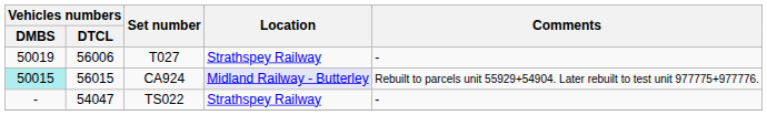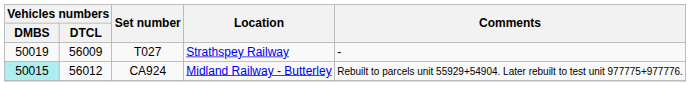T027 | Vehicles numbers / DTCL: 56006 -> 56009
CA924 | Vehicles numbers / DTCL: 56015 -> 56012
CA924 | Location: lavender background -> no background
- row: - | 54047 | TS022 | Strathspey Railway | -
